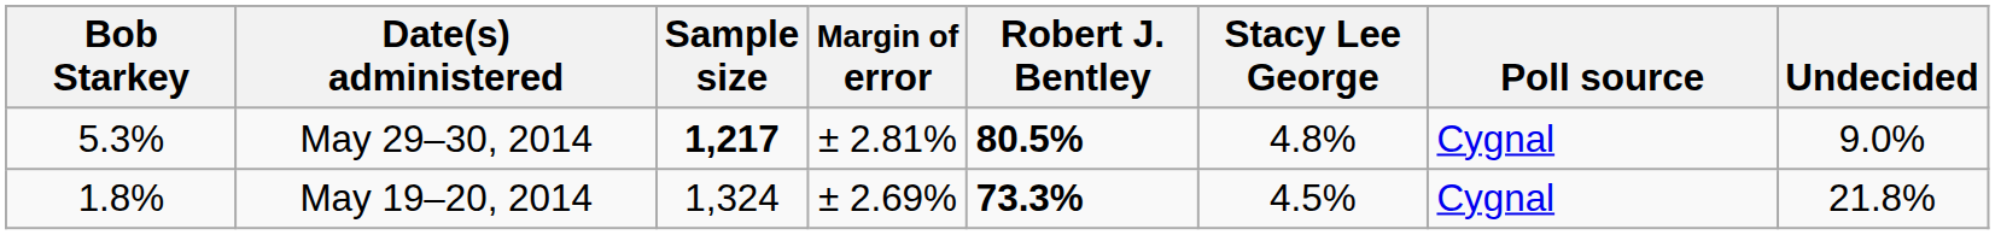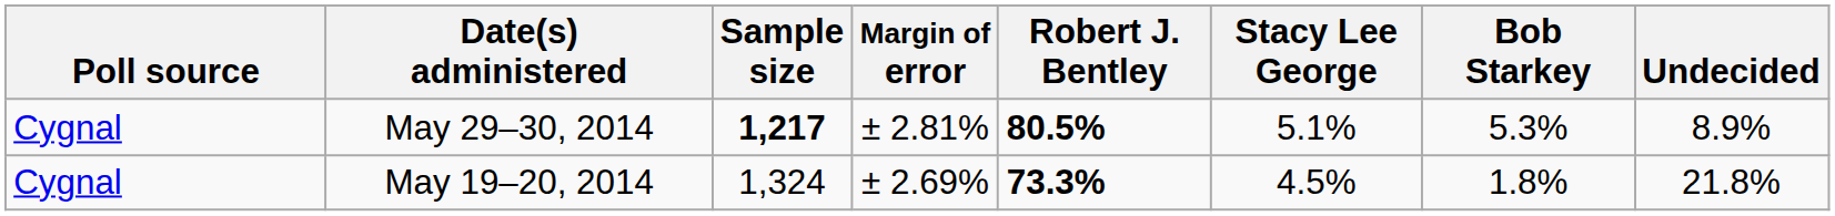columns swapped: Poll source <-> Bob Starkey
May 29–30, 2014 | Stacy Lee George: 4.8% -> 5.1%
May 29–30, 2014 | Undecided: 9.0% -> 8.9%
